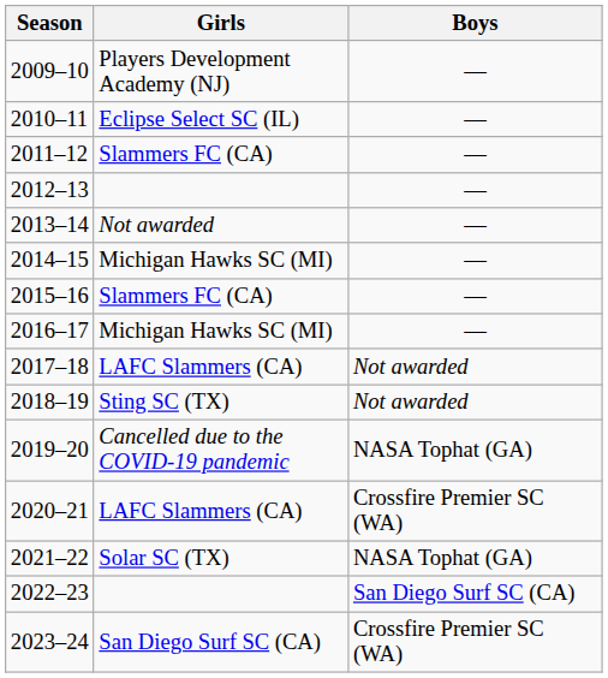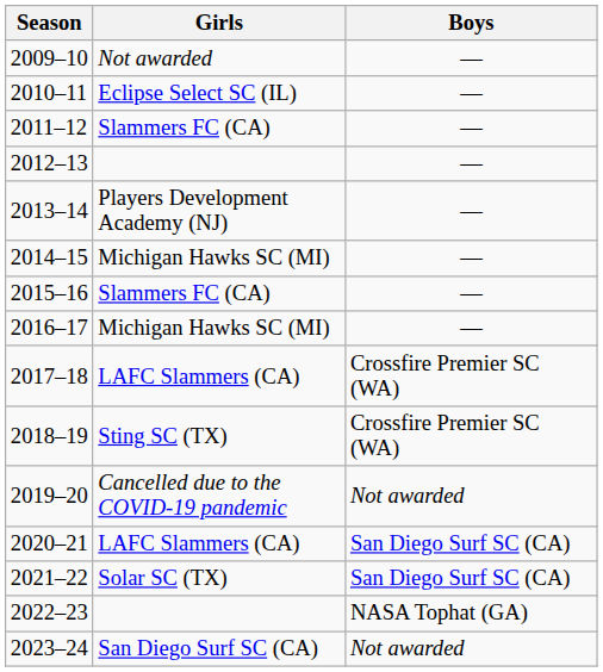2009–10 | Girls: Players Development Academy (NJ) -> Not awarded
2013–14 | Girls: Not awarded -> Players Development Academy (NJ)
2017–18 | Boys: Not awarded -> Crossfire Premier SC (WA)
2018–19 | Boys: Not awarded -> Crossfire Premier SC (WA)
2019–20 | Boys: NASA Tophat (GA) -> Not awarded
2020–21 | Boys: Crossfire Premier SC (WA) -> San Diego Surf SC (CA)
2021–22 | Boys: NASA Tophat (GA) -> San Diego Surf SC (CA)
2022–23 | Boys: San Diego Surf SC (CA) -> NASA Tophat (GA)
2023–24 | Boys: Crossfire Premier SC (WA) -> Not awarded
